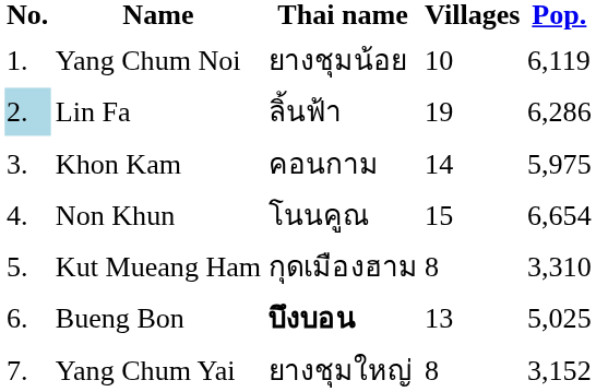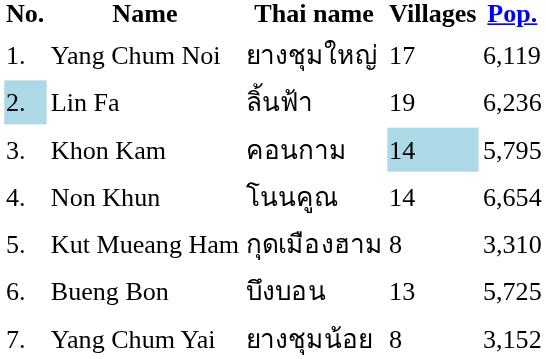Yang Chum Noi | Thai name: ยางชุมน้อย -> ยางชุมใหญ่
Yang Chum Noi | Villages: 10 -> 17
Lin Fa | Pop.: 6,286 -> 6,236
Khon Kam | Villages: no background -> lightblue background
Khon Kam | Pop.: 5,975 -> 5,795
Non Khun | Villages: 15 -> 14
Bueng Bon | Thai name: bold -> normal
Bueng Bon | Pop.: 5,025 -> 5,725
Yang Chum Yai | Thai name: ยางชุมใหญ่ -> ยางชุมน้อย
